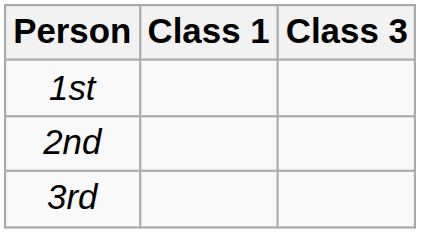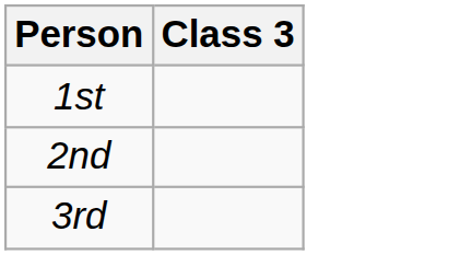- column: Class 1
